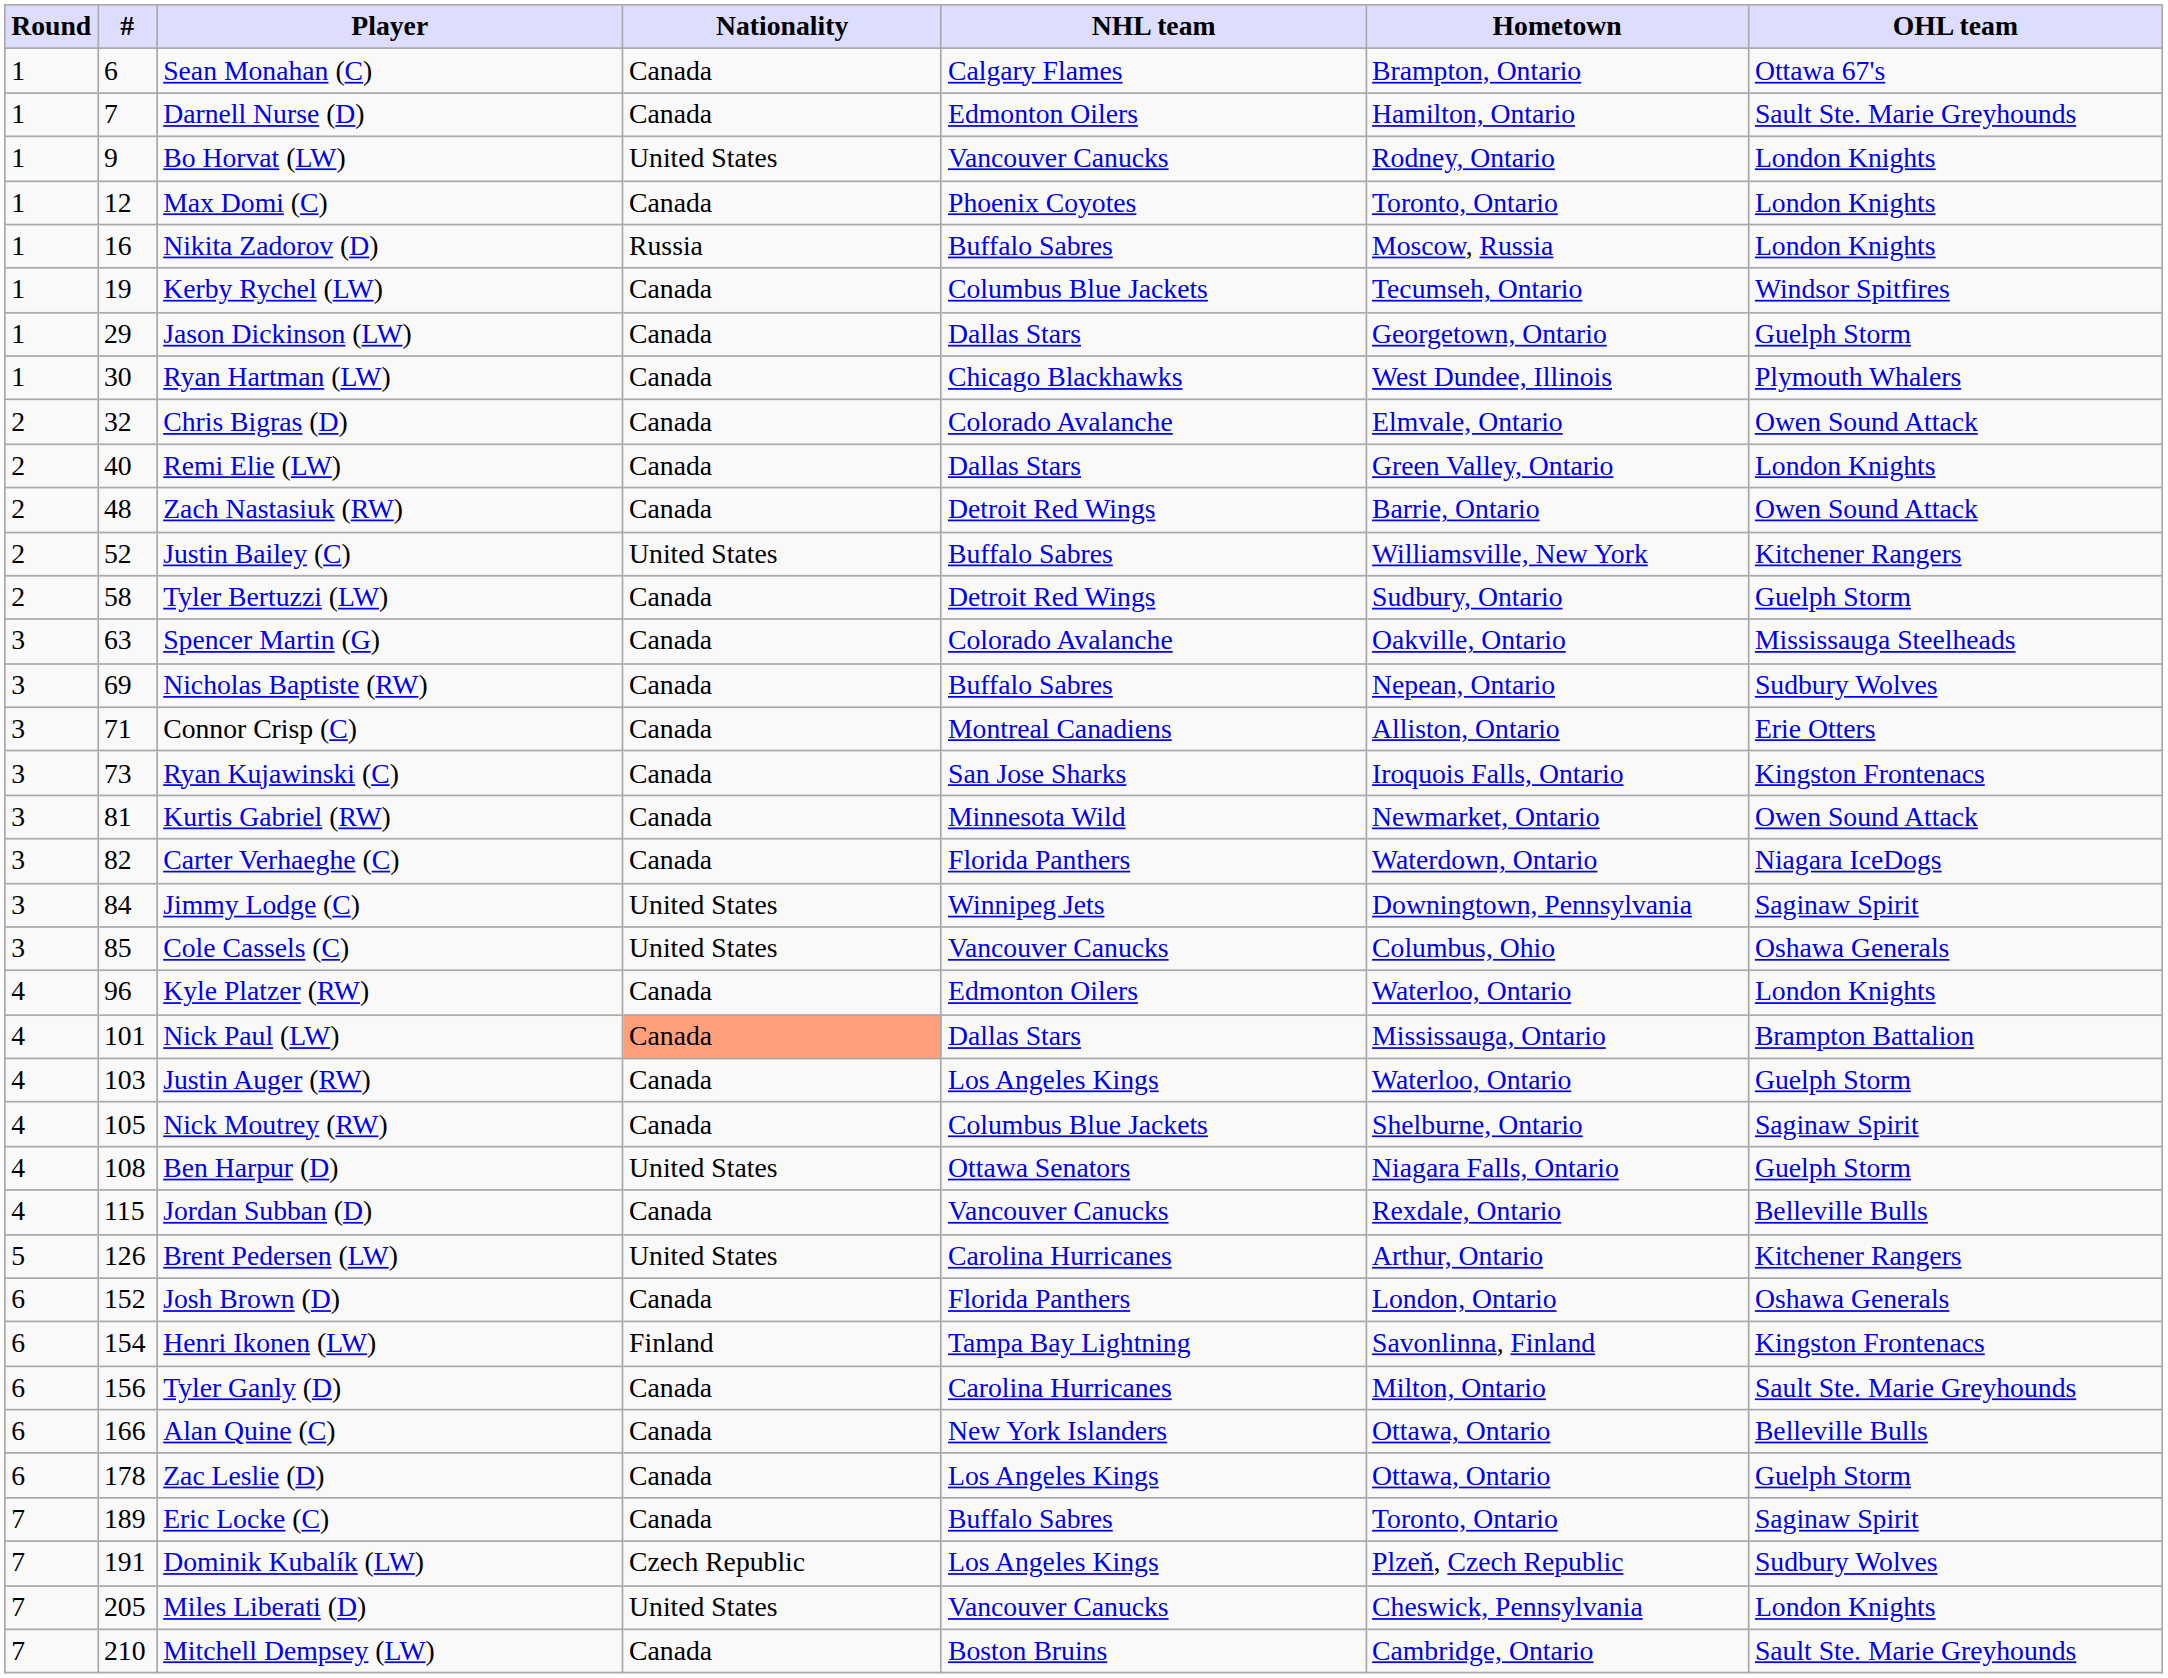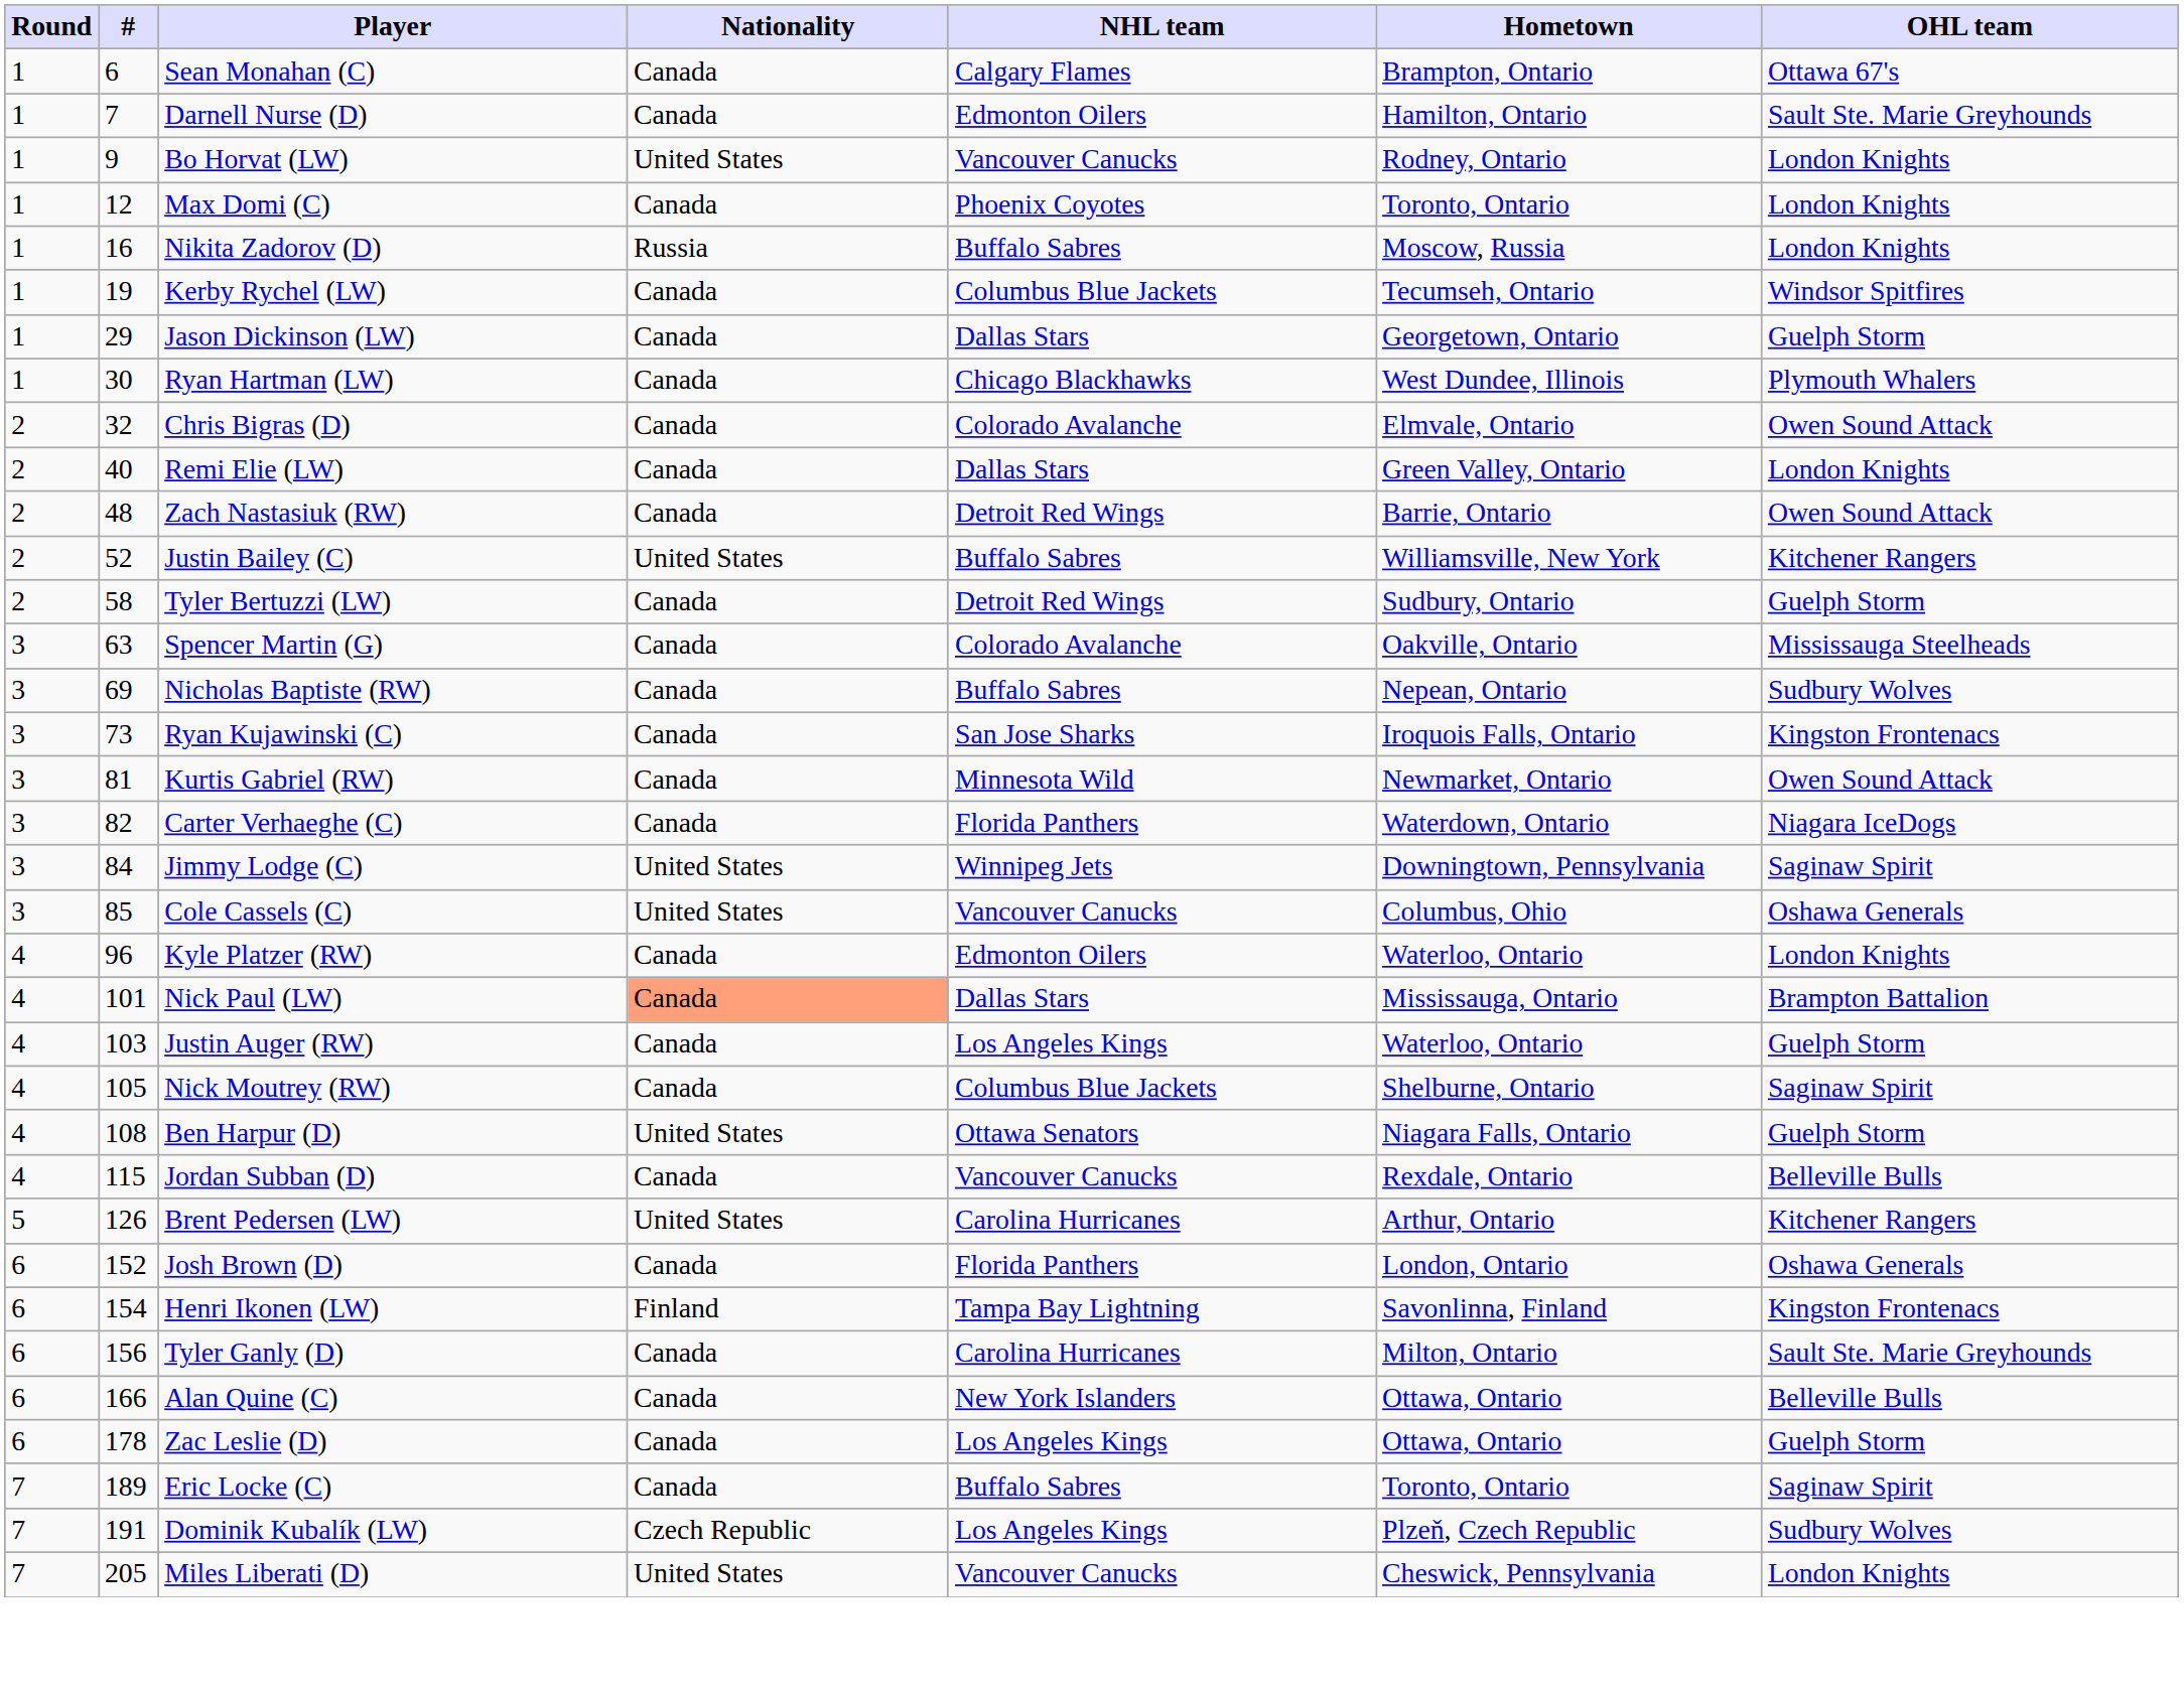- row: 3 | 71 | Connor Crisp (C) | Canada | Montreal Canadiens | Alliston, Ontario | Erie Otters
- row: 7 | 210 | Mitchell Dempsey (LW) | Canada | Boston Bruins | Cambridge, Ontario | Sault Ste. Marie Greyhounds
